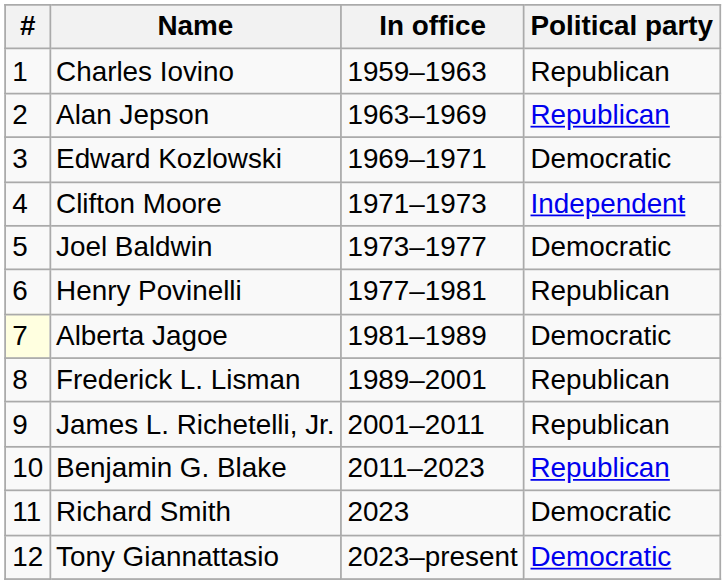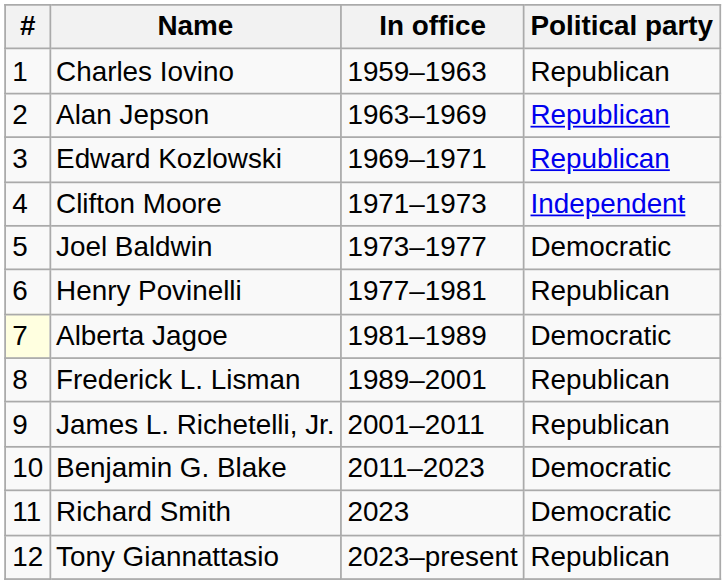Edward Kozlowski | Political party: Democratic -> Republican
Benjamin G. Blake | Political party: Republican -> Democratic
Tony Giannattasio | Political party: Democratic -> Republican
